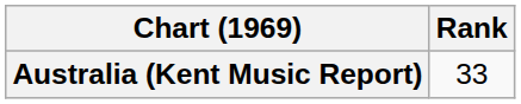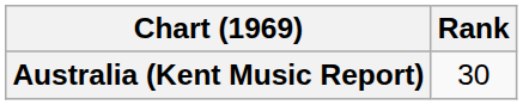Australia (Kent Music Report) | Rank: 33 -> 30
